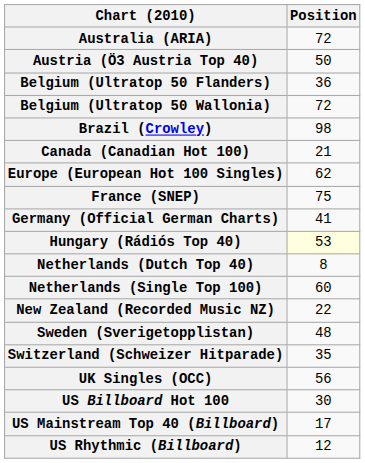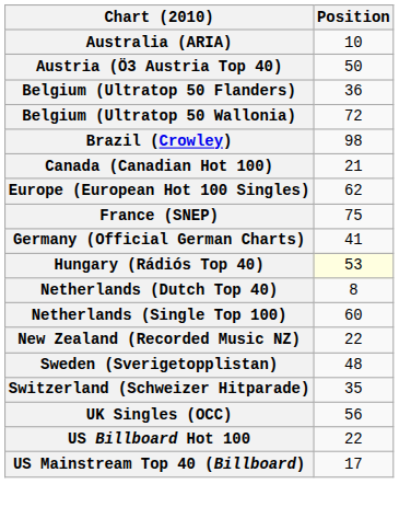Australia (ARIA) | Position: 72 -> 10
US Billboard Hot 100 | Position: 30 -> 22
- row: US Rhythmic (Billboard) | 12
